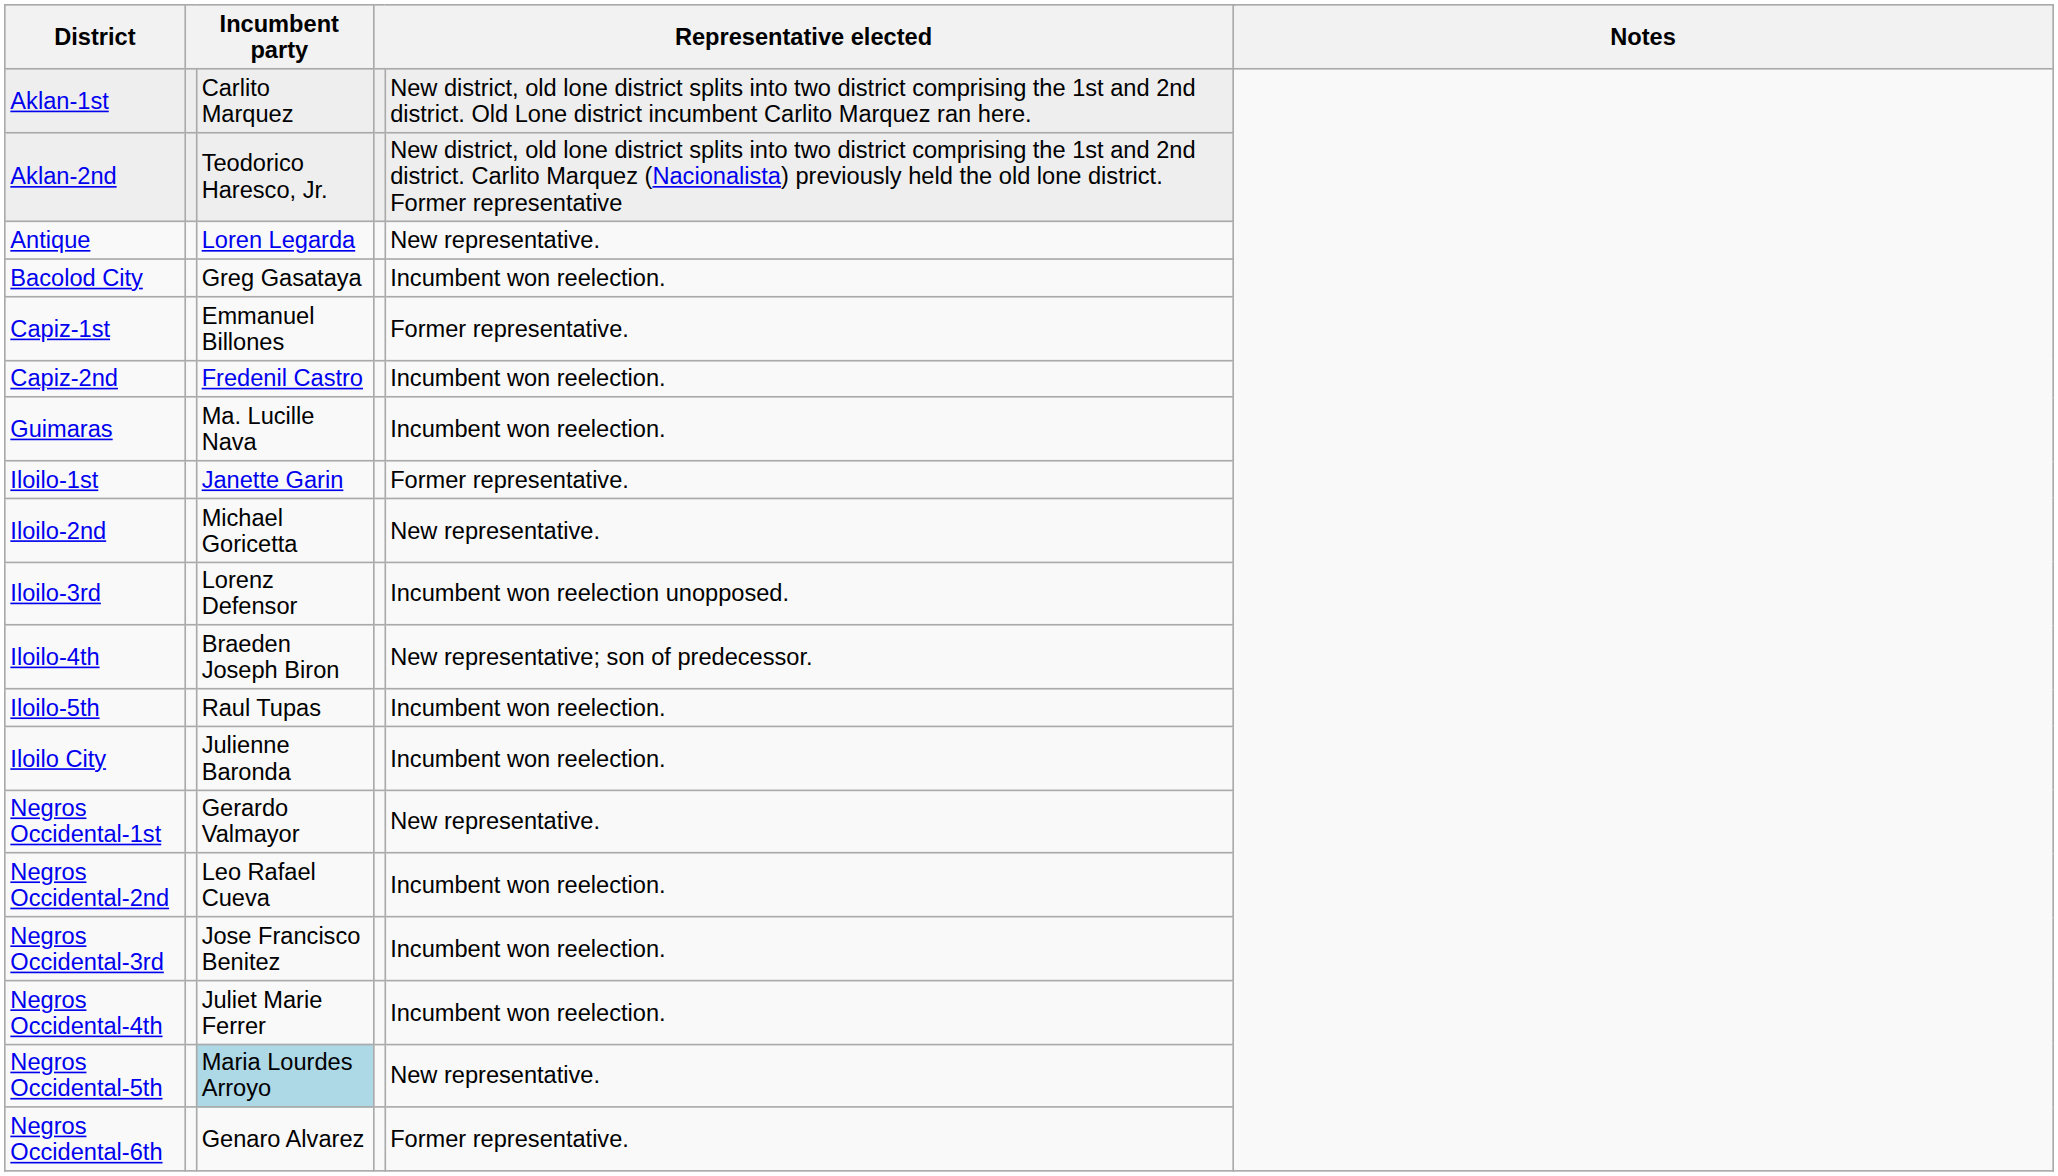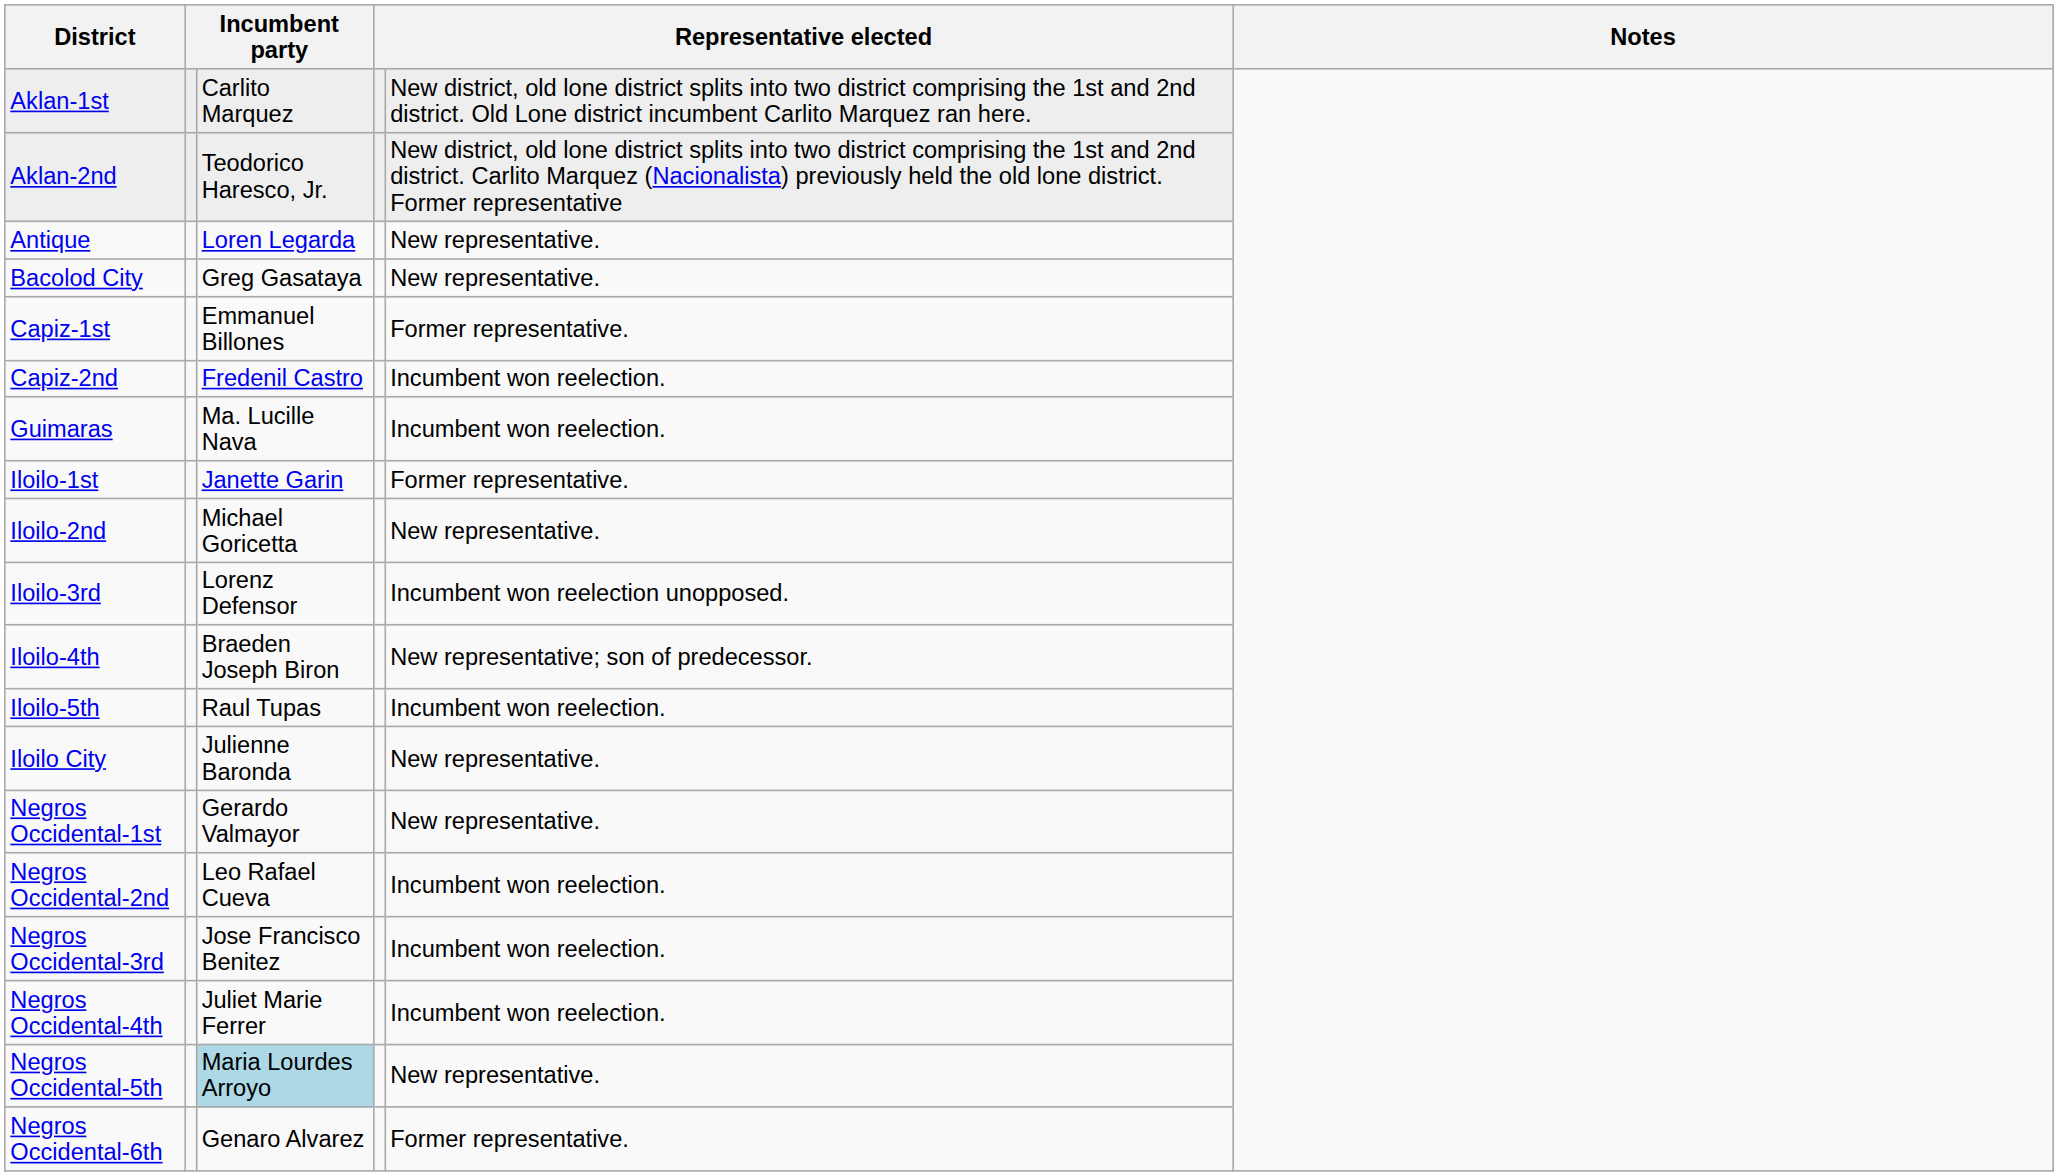Bacolod City | column 5: Incumbent won reelection. -> New representative.
Iloilo City | column 5: Incumbent won reelection. -> New representative.
